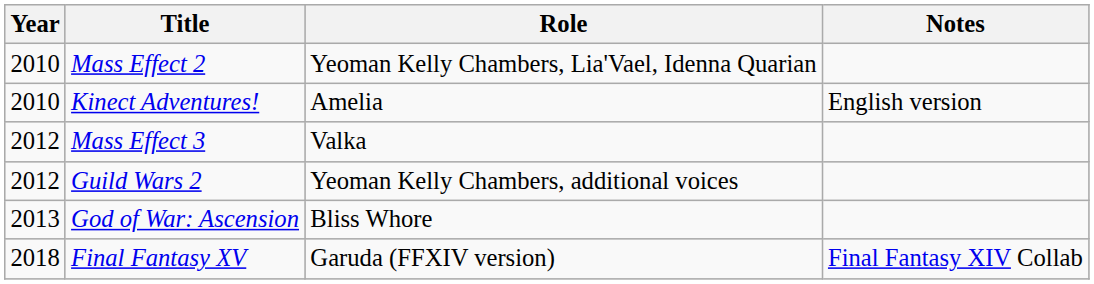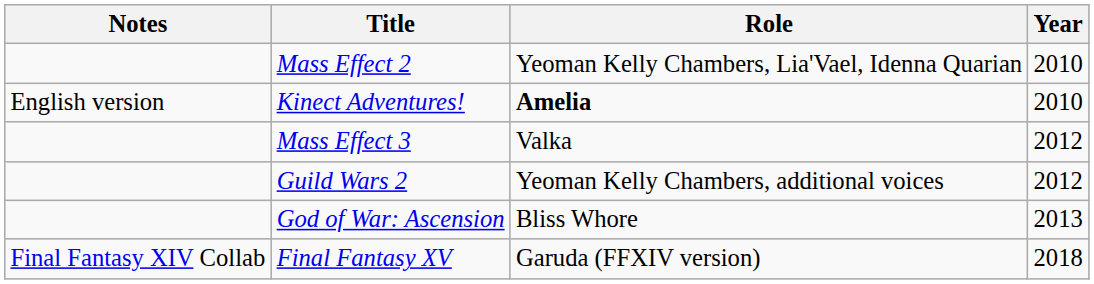columns swapped: Year <-> Notes
Kinect Adventures! | Role: normal -> bold
